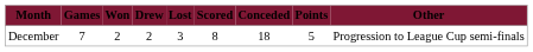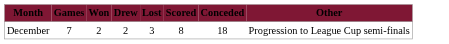- column: Points | 5
